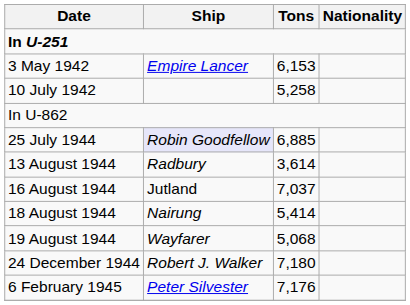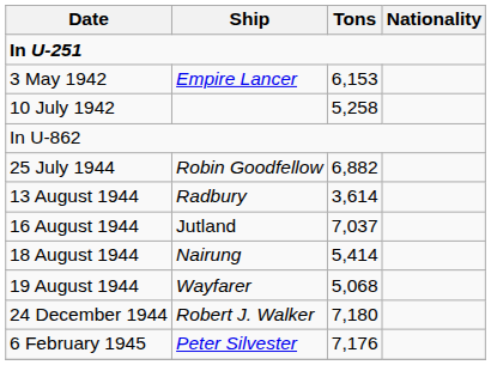25 July 1944 | Ship: lavender background -> no background
25 July 1944 | Tons: 6,885 -> 6,882
